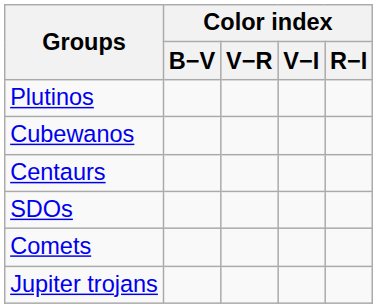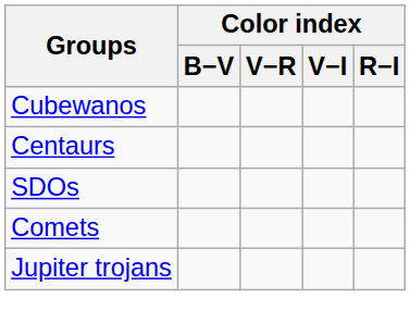- row: Plutinos
